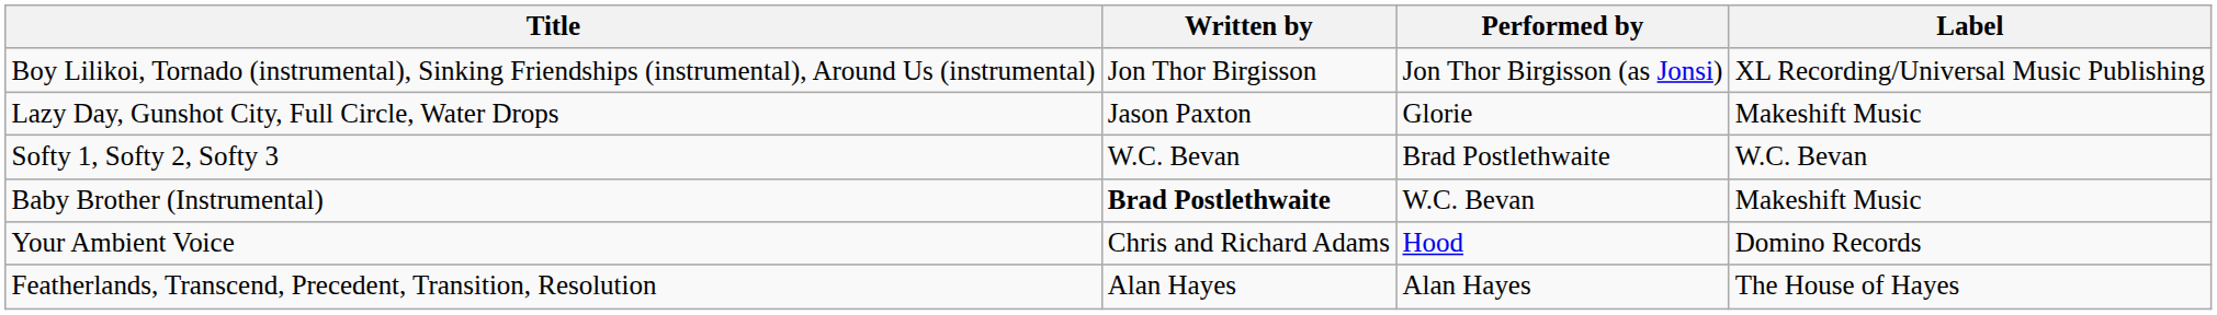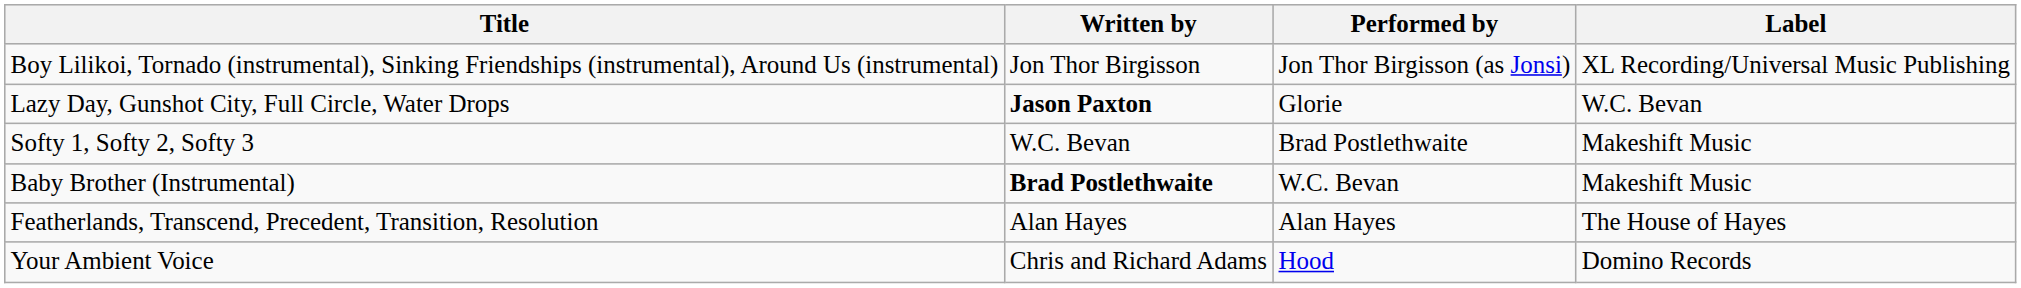Lazy Day, Gunshot City, Full Circle, Water Drops | Written by: normal -> bold
Lazy Day, Gunshot City, Full Circle, Water Drops | Label: Makeshift Music -> W.C. Bevan
Softy 1, Softy 2, Softy 3 | Label: W.C. Bevan -> Makeshift Music
rows swapped: Your Ambient Voice <-> Featherlands, Transcend, Precedent, Transition, Resolution
